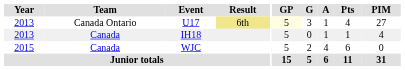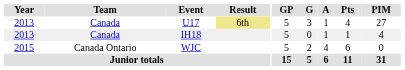U17 | Team: Canada Ontario -> Canada
U17 | GP: lightyellow background -> no background
WJC | Team: Canada -> Canada Ontario
